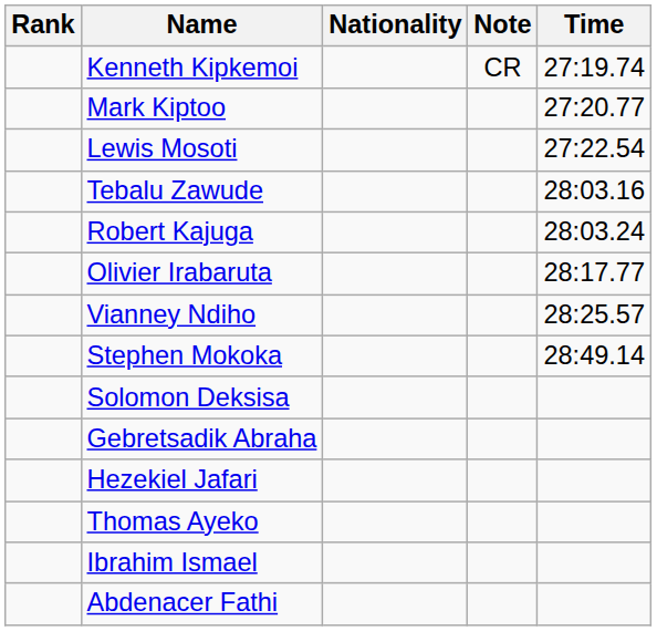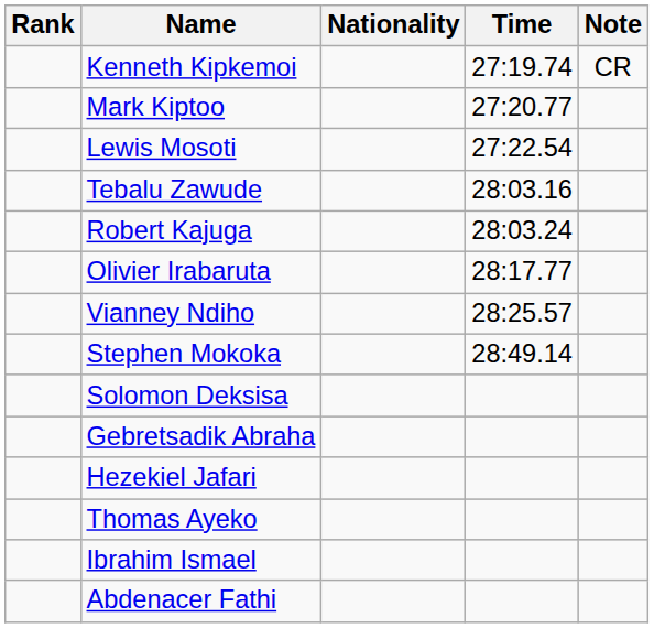columns swapped: Time <-> Note
